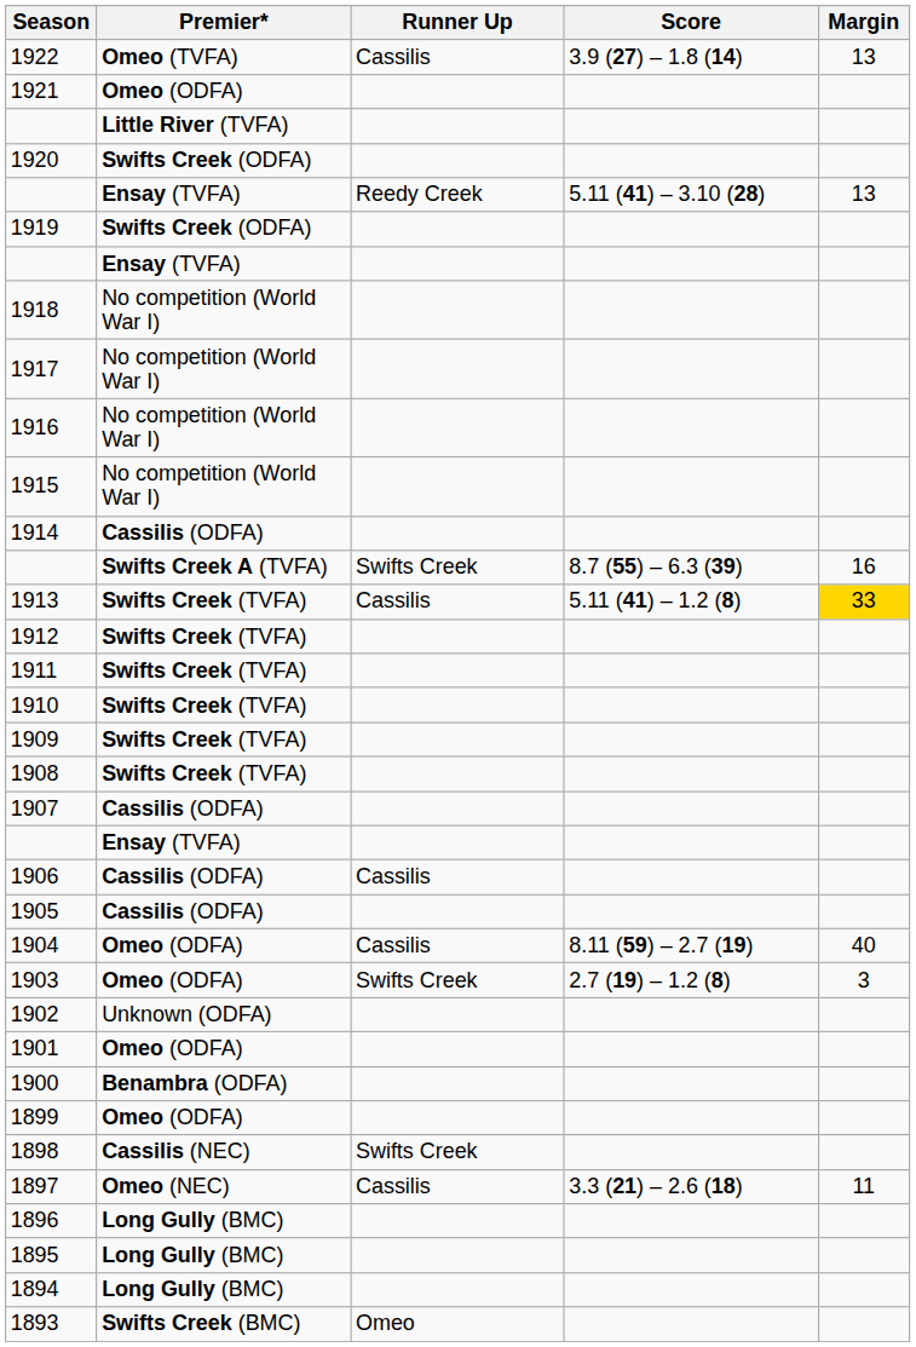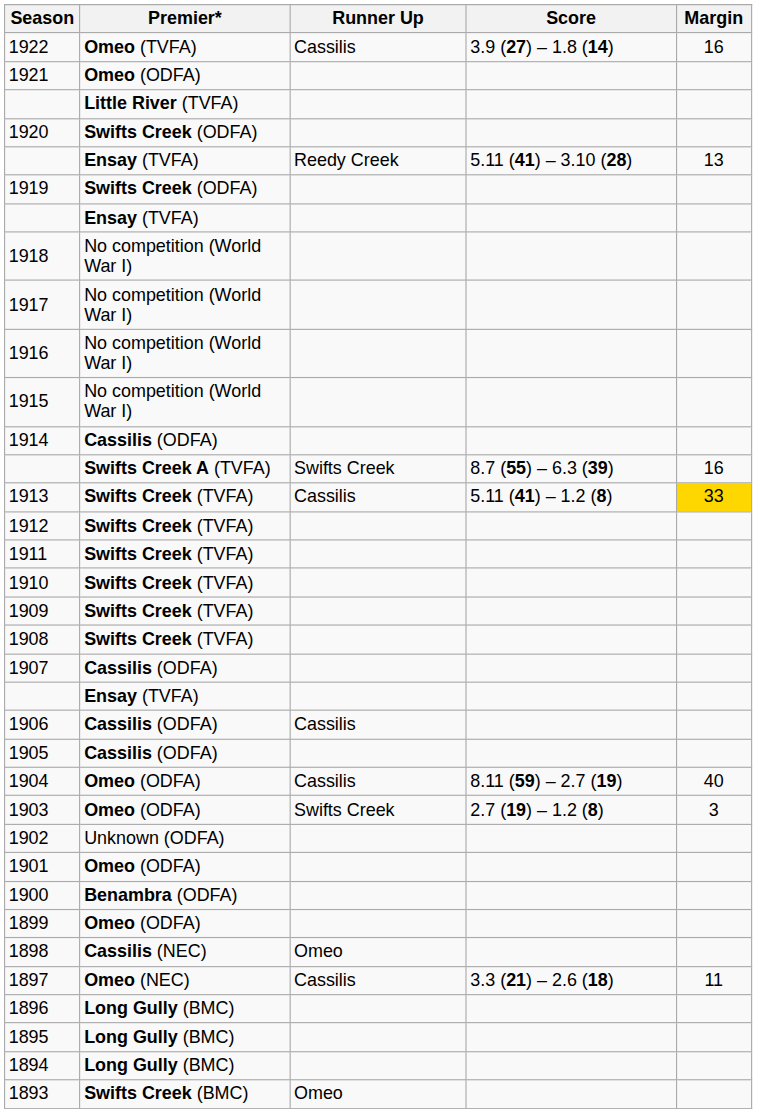1922 | Margin: 13 -> 16
1898 | Runner Up: Swifts Creek -> Omeo
